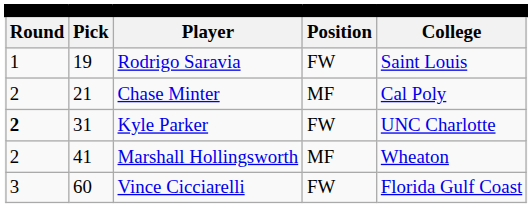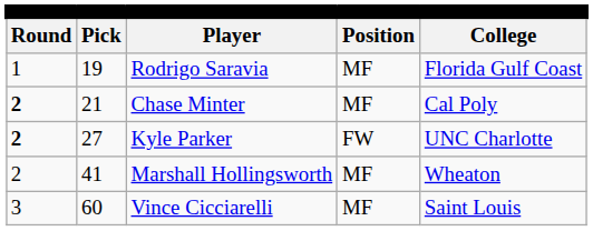Rodrigo Saravia | column 4: FW -> MF
Rodrigo Saravia | column 5: Saint Louis -> Florida Gulf Coast
Chase Minter | column 1: normal -> bold
Kyle Parker | column 2: 31 -> 27
Vince Cicciarelli | column 4: FW -> MF
Vince Cicciarelli | column 5: Florida Gulf Coast -> Saint Louis
